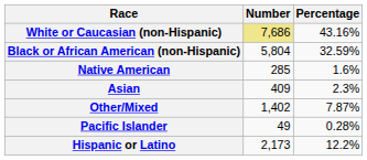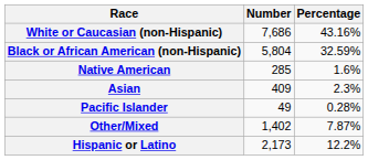White or Caucasian (non-Hispanic) | Number: khaki background -> no background
rows swapped: Pacific Islander <-> Other/Mixed
